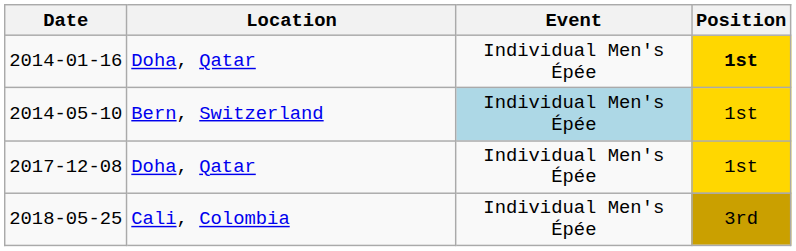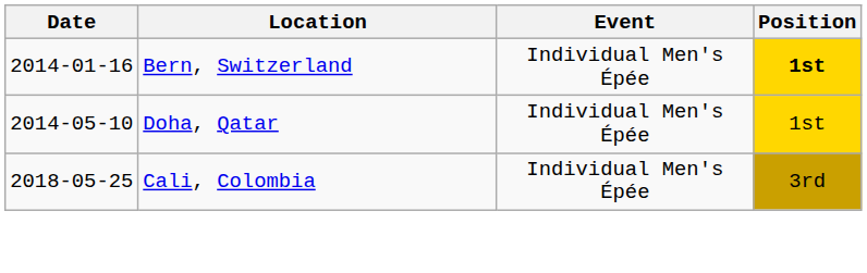2014-01-16 | Location: Doha, Qatar -> Bern, Switzerland
2014-05-10 | Location: Bern, Switzerland -> Doha, Qatar
2014-05-10 | Event: lightblue background -> no background
- row: 2017-12-08 | Doha, Qatar | Individual Men's Épée | 1st
